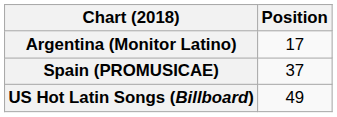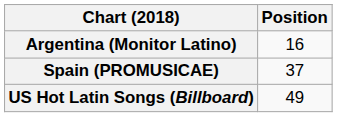Argentina (Monitor Latino) | Position: 17 -> 16
